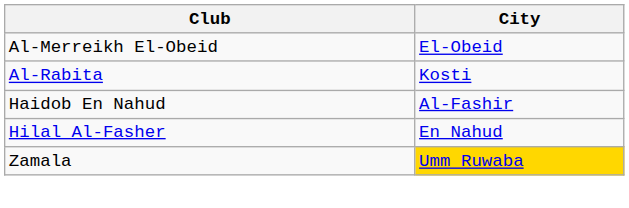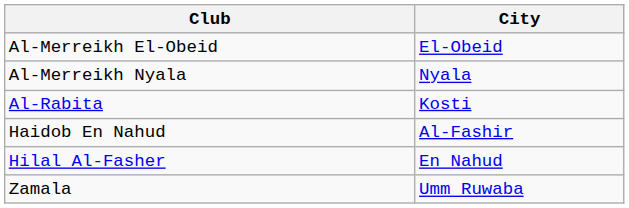+ row: Al-Merreikh Nyala | Nyala
Zamala | City: gold background -> no background
